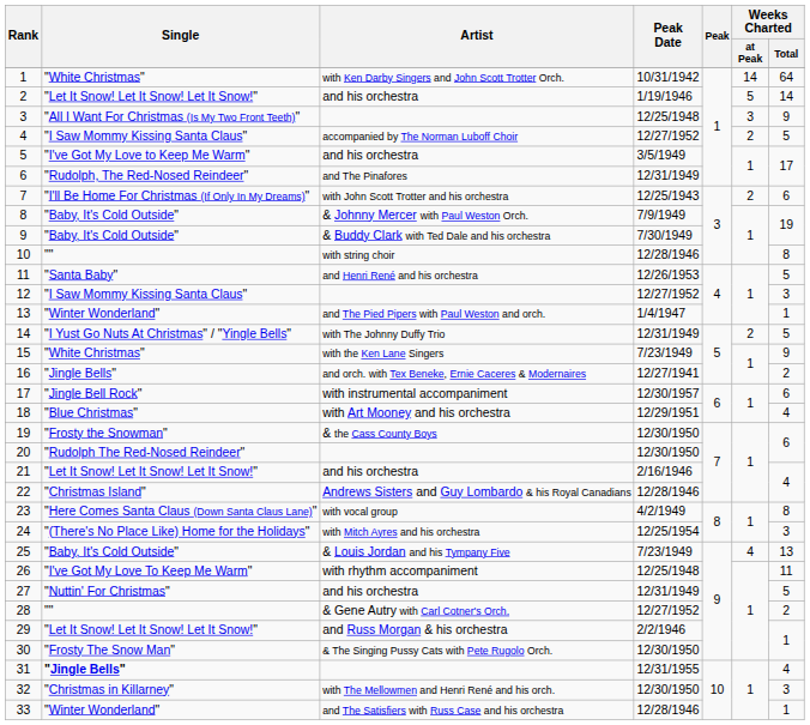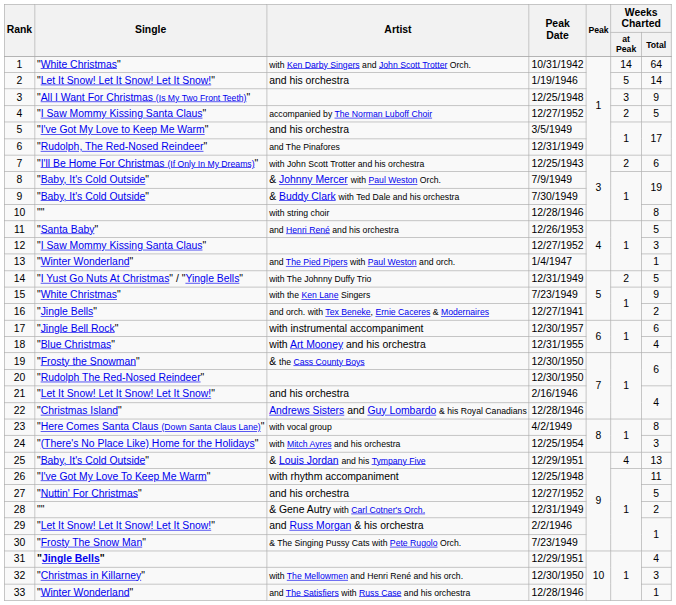18 | Peak Date: 12/29/1951 -> 12/31/1955
25 | Peak Date: 7/23/1949 -> 12/29/1951
27 | Peak Date: 12/31/1949 -> 12/27/1952
28 | Peak Date: 12/27/1952 -> 12/31/1949
30 | Peak Date: 12/30/1950 -> 7/23/1949
31 | Peak Date: 12/31/1955 -> 12/29/1951
